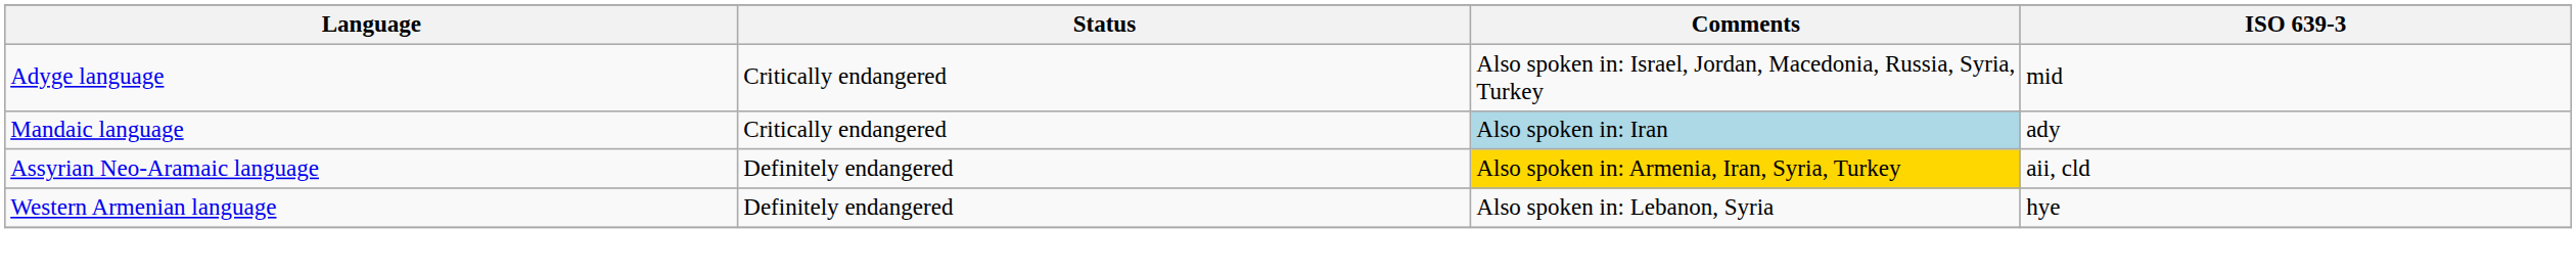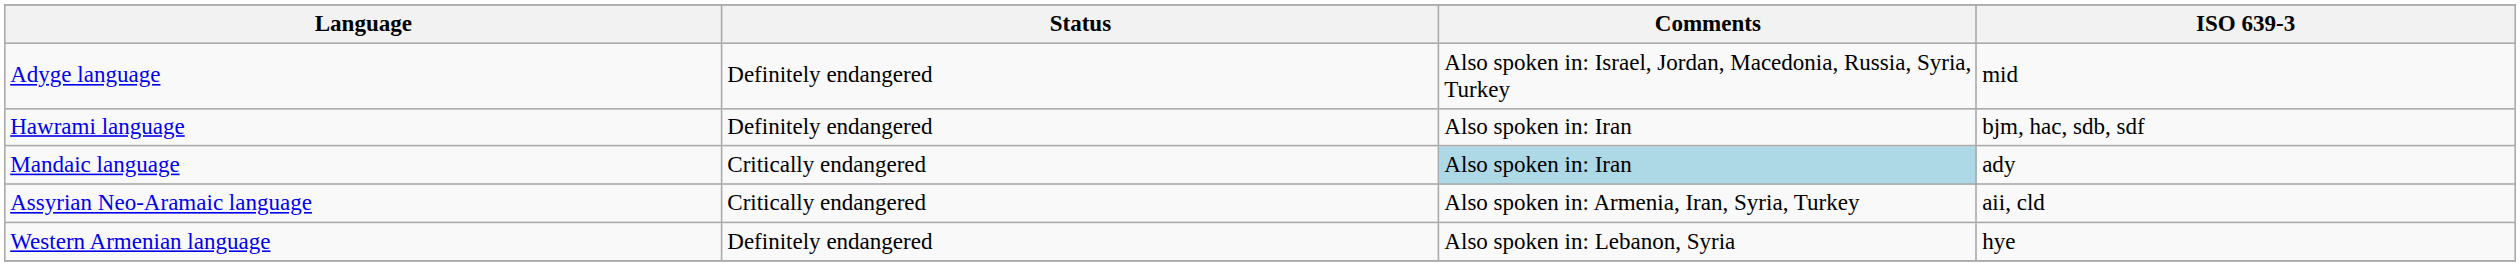Adyge language | Status: Critically endangered -> Definitely endangered
+ row: Hawrami language | Definitely endangered | Also spoken in: Iran | bjm, hac, sdb, sdf
Assyrian Neo-Aramaic language | Status: Definitely endangered -> Critically endangered
Assyrian Neo-Aramaic language | Comments: gold background -> no background
